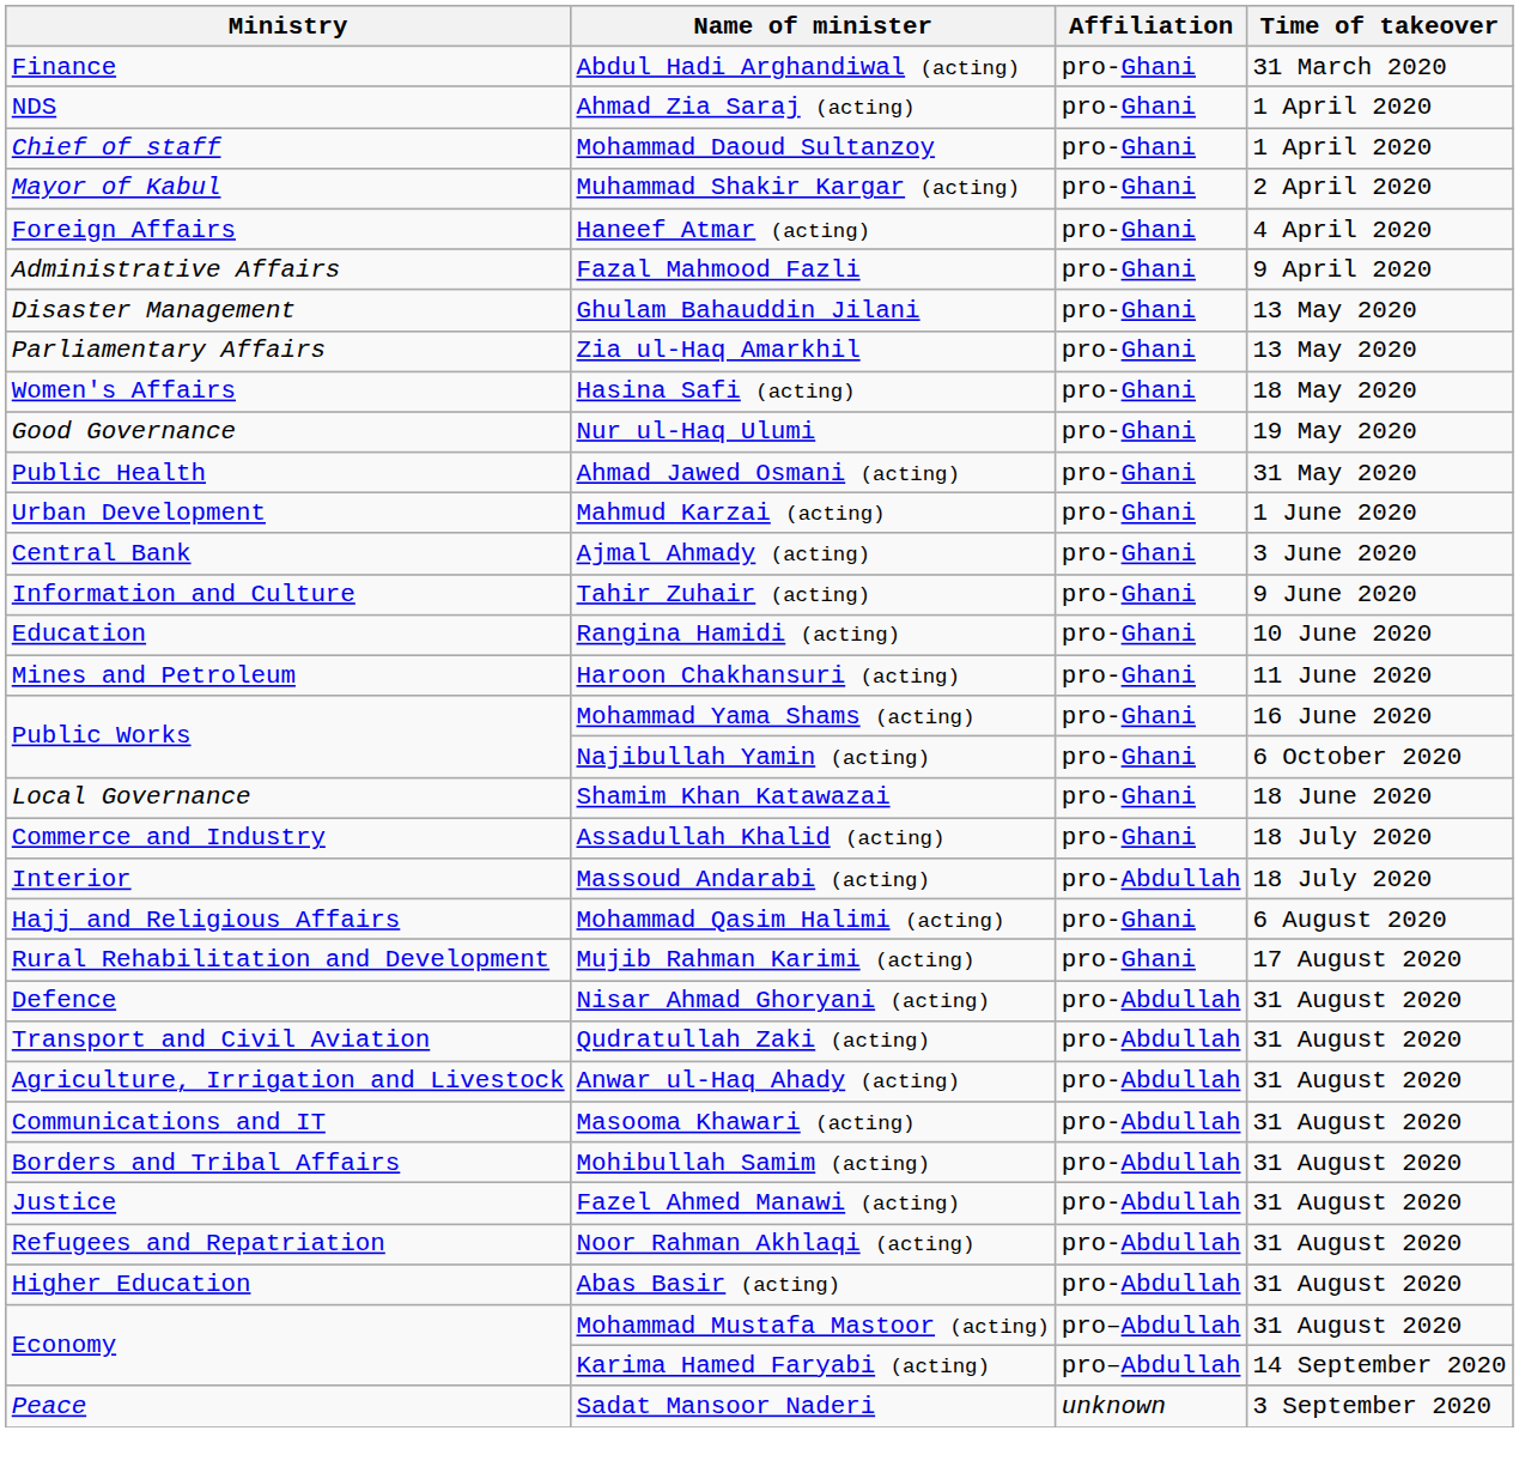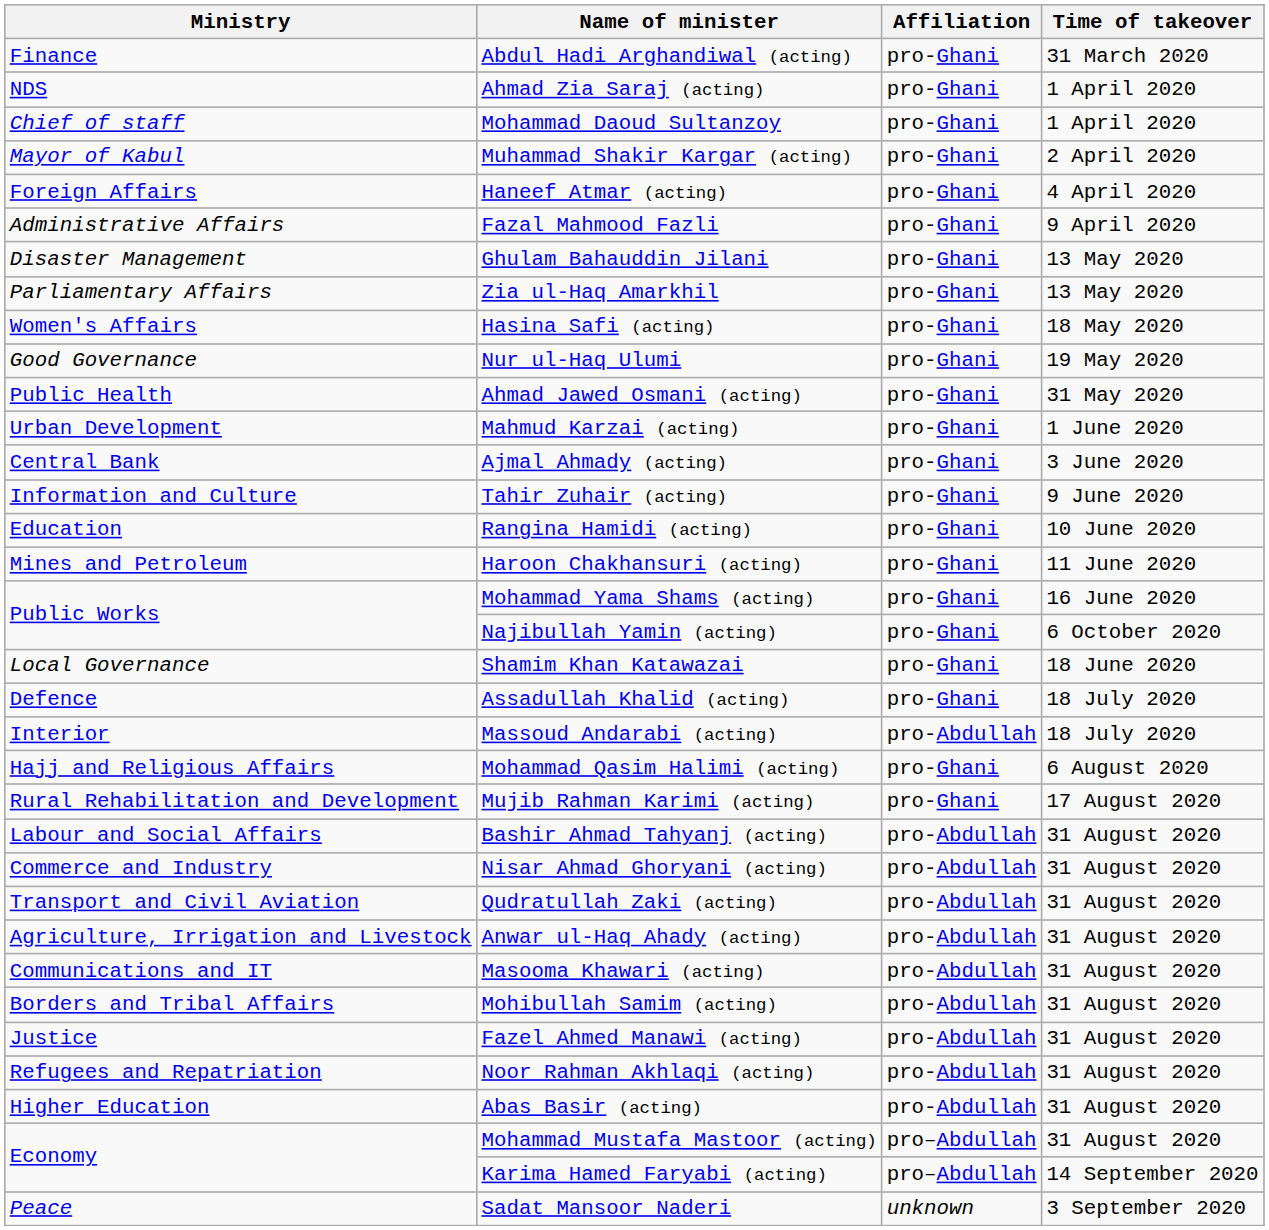Assadullah Khalid (acting) | Ministry: Commerce and Industry -> Defence
+ row: Labour and Social Affairs | Bashir Ahmad Tahyanj (acting) | pro-Abdullah | 31 August 2020
Nisar Ahmad Ghoryani (acting) | Ministry: Defence -> Commerce and Industry
